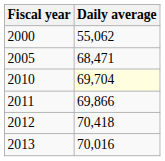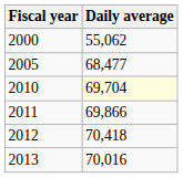2005 | Daily average: 68,471 -> 68,477
